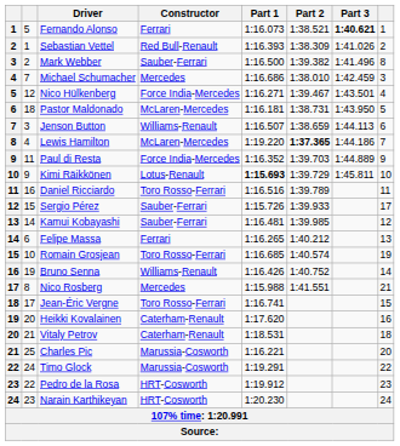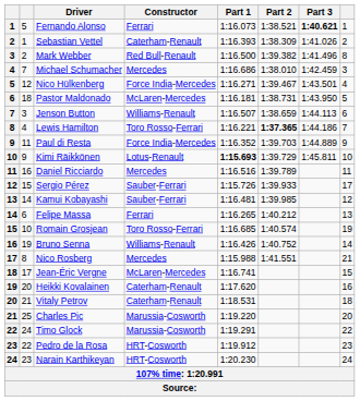Sebastian Vettel | Constructor: Red Bull-Renault -> Caterham-Renault
Mark Webber | Constructor: Sauber-Ferrari -> Red Bull-Renault
Lewis Hamilton | Constructor: McLaren-Mercedes -> Toro Rosso-Ferrari
Lewis Hamilton | Part 1: 1:19.220 -> 1:16.221
Daniel Ricciardo | Constructor: Toro Rosso-Ferrari -> Mercedes
Jean-Éric Vergne | Constructor: Toro Rosso-Ferrari -> McLaren-Mercedes
Charles Pic | Part 1: 1:16.221 -> 1:19.220
